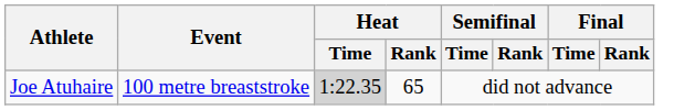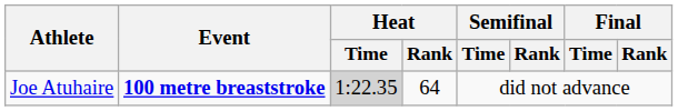Joe Atuhaire | Event: normal -> bold
Joe Atuhaire | Heat / Rank: 65 -> 64
